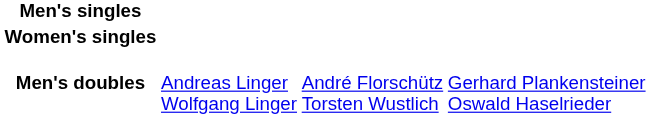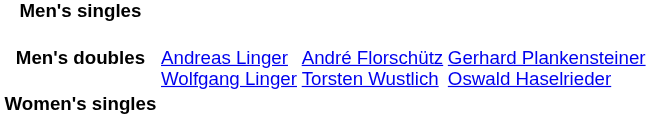rows swapped: Men's doubles <-> Women's singles
